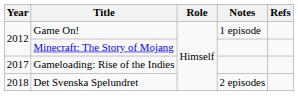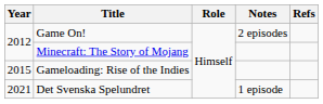Game On! | Notes: 1 episode -> 2 episodes
Gameloading: Rise of the Indies | Year: 2017 -> 2015
Det Svenska Spelundret | Year: 2018 -> 2021
Det Svenska Spelundret | Notes: 2 episodes -> 1 episode
